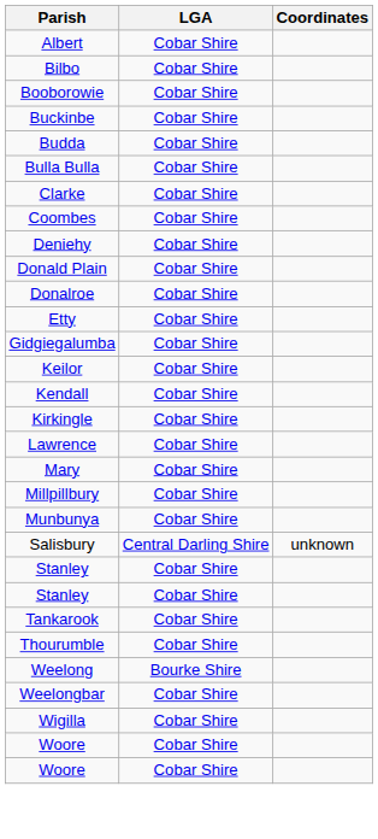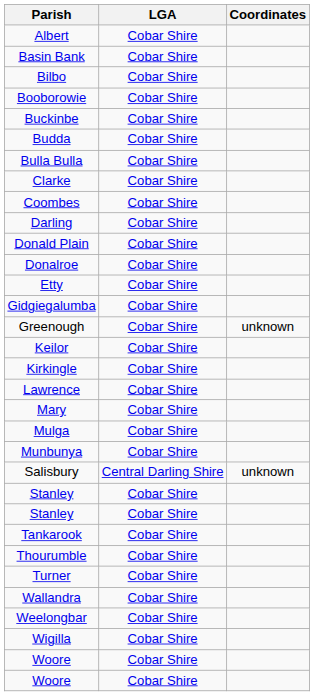+ row: Basin Bank | Cobar Shire
+ row: Darling | Cobar Shire
- row: Deniehy | Cobar Shire
+ row: Greenough | Cobar Shire | unknown
- row: Kendall | Cobar Shire
- row: Millpillbury | Cobar Shire
+ row: Mulga | Cobar Shire
+ row: Turner | Cobar Shire
+ row: Wallandra | Cobar Shire
- row: Weelong | Bourke Shire
